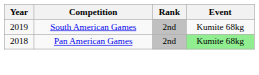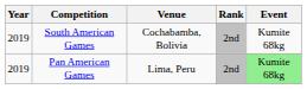+ column: Venue | Cochabamba, Bolivia | Lima, Peru
Pan American Games | Year: 2018 -> 2019
